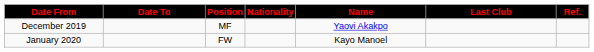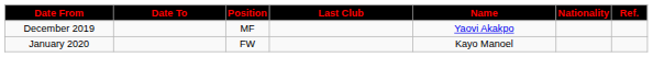columns swapped: Nationality <-> Last Club
